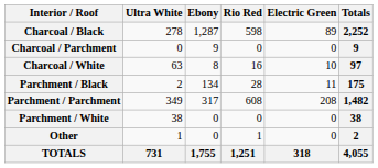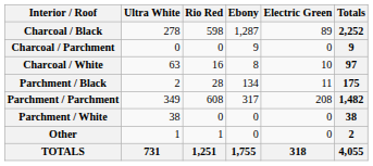columns swapped: Ebony <-> Rio Red
